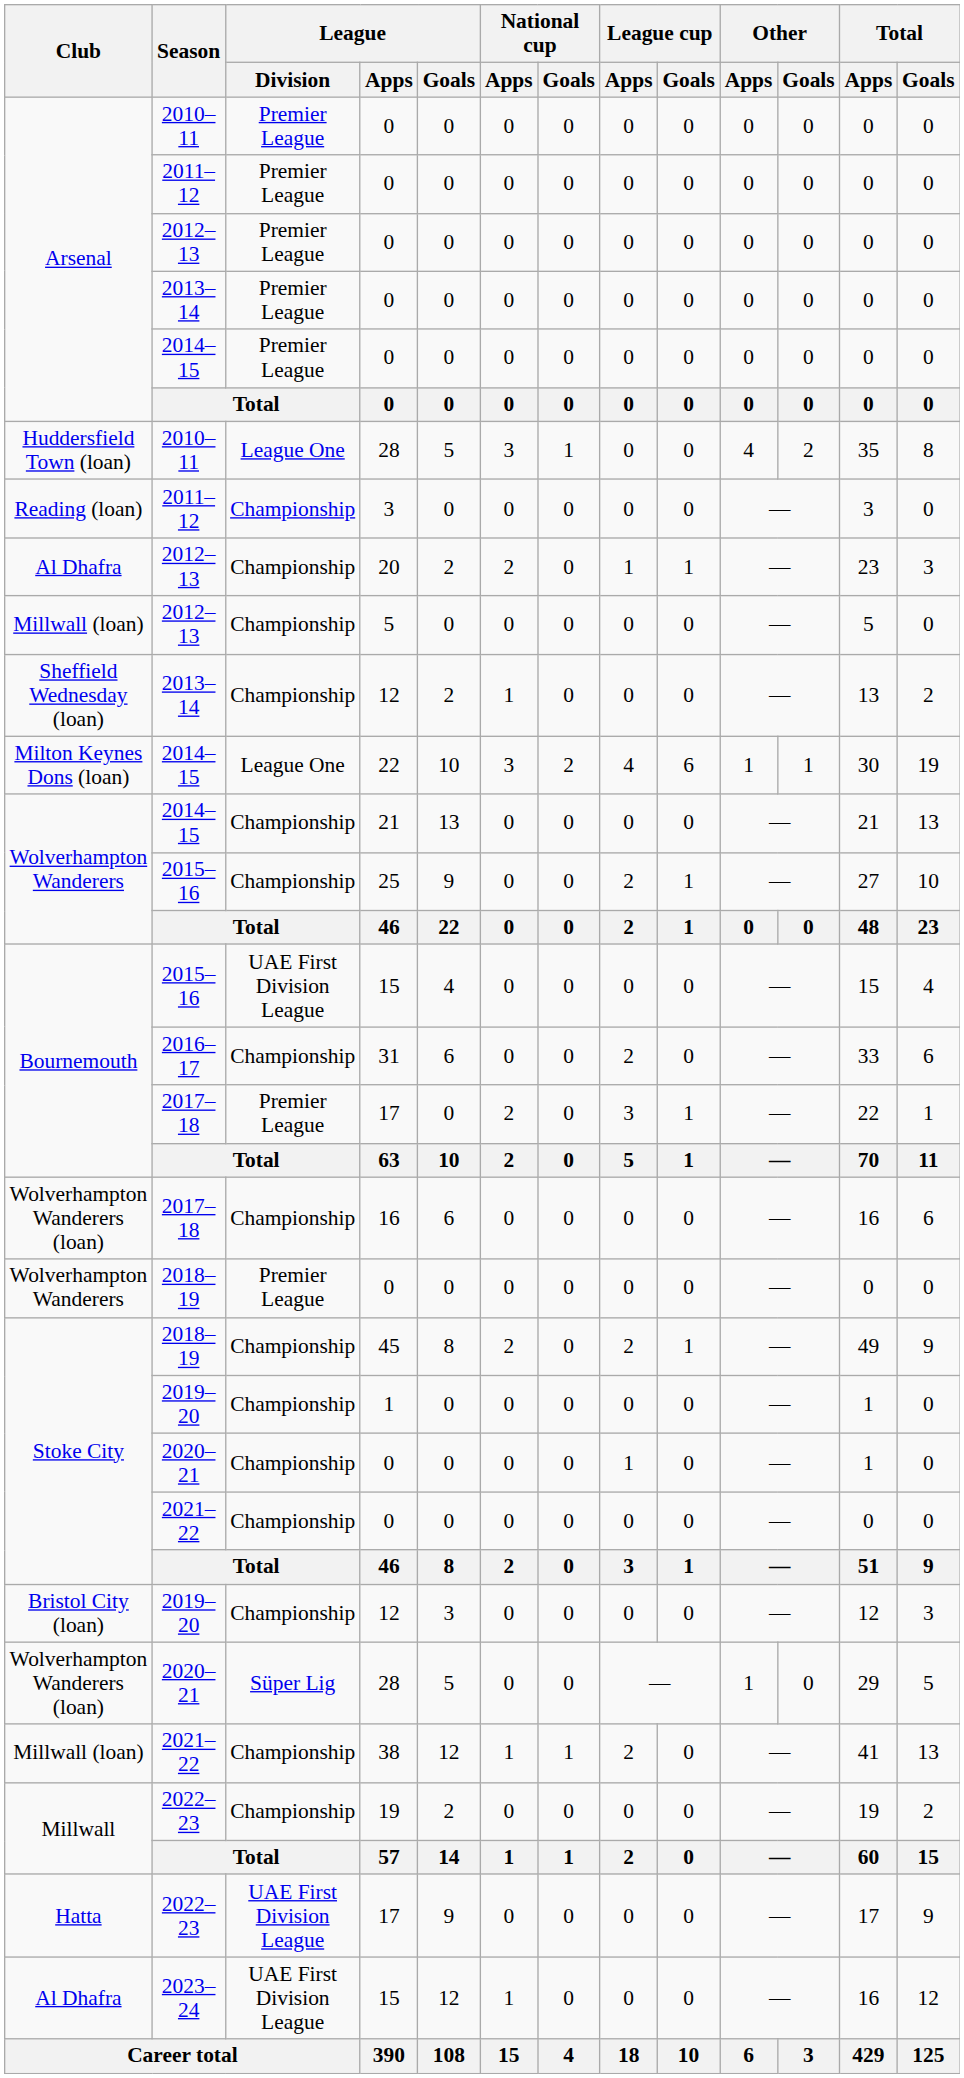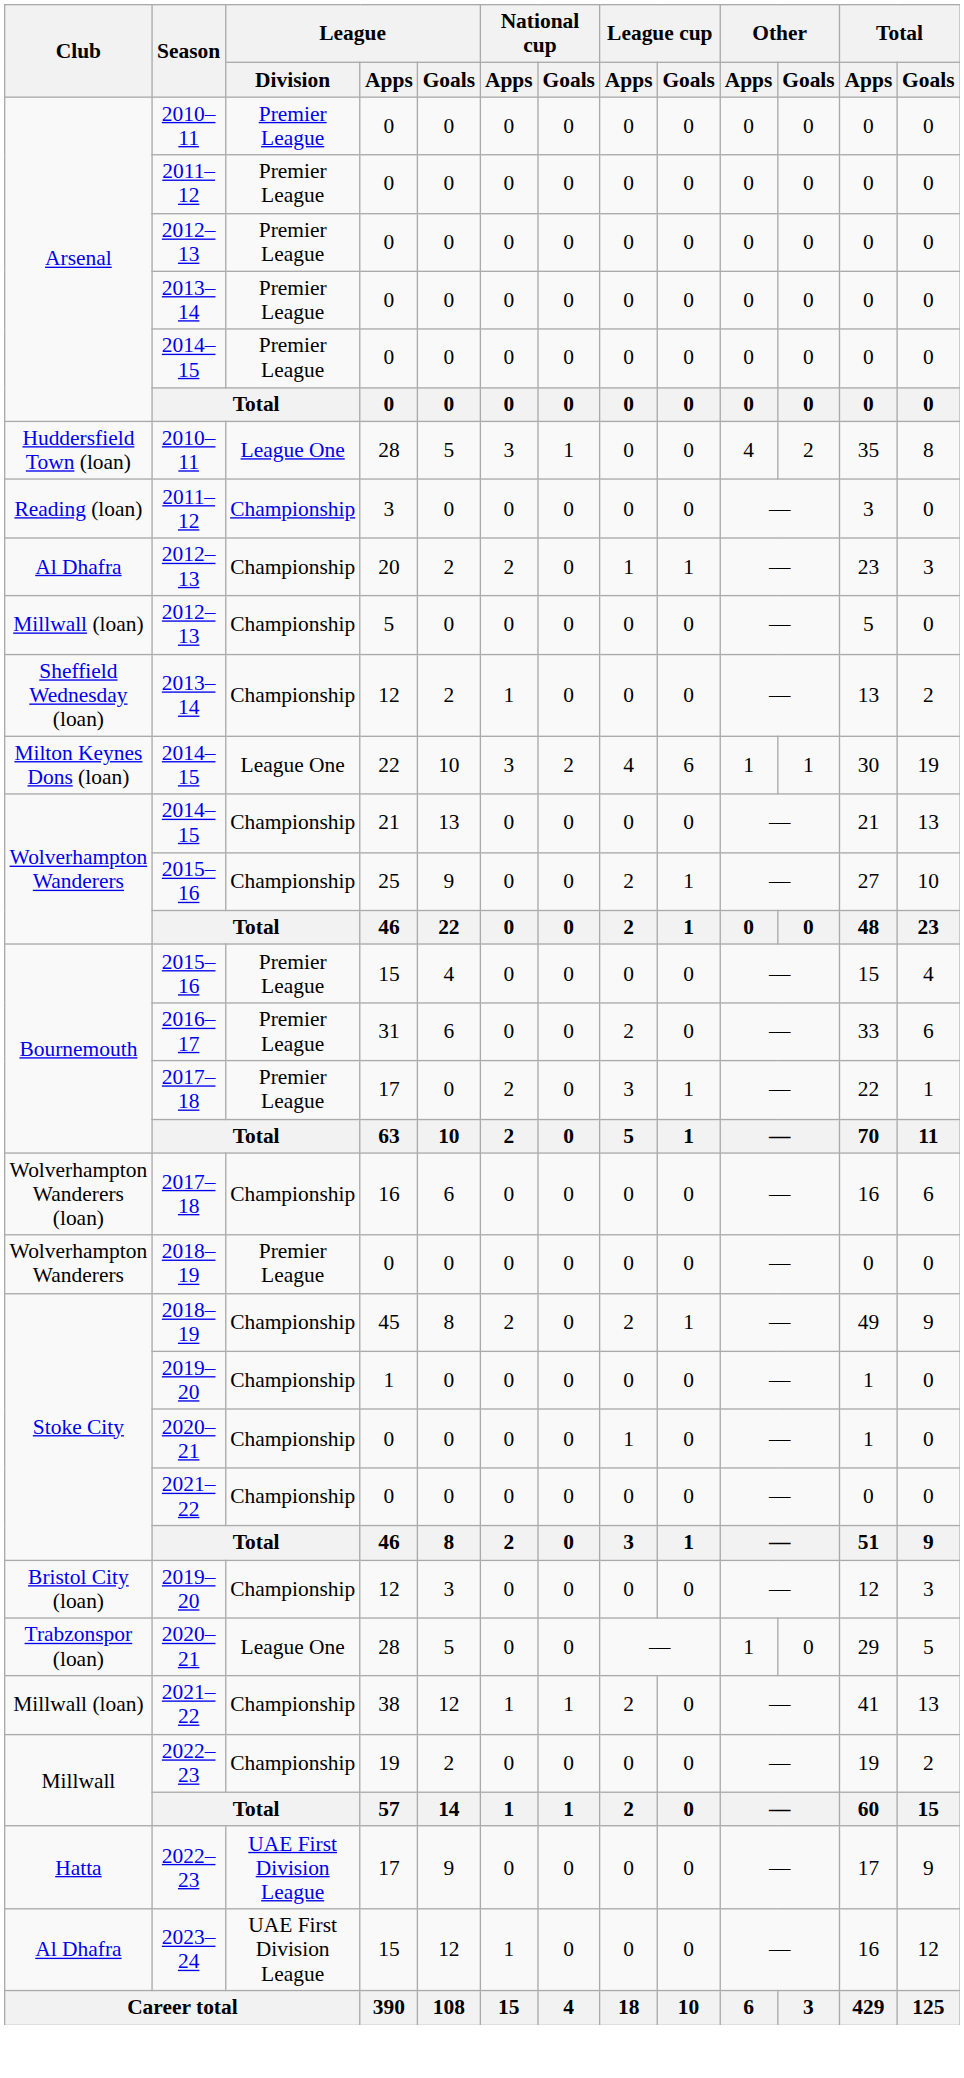2015–16 / 15 | League / Division: UAE First Division League -> Premier League
31 | League / Division: Championship -> Premier League
2020–21 / 28 | Club: Wolverhampton Wanderers (loan) -> Trabzonspor (loan)
2020–21 / 28 | League / Division: Süper Lig -> League One
